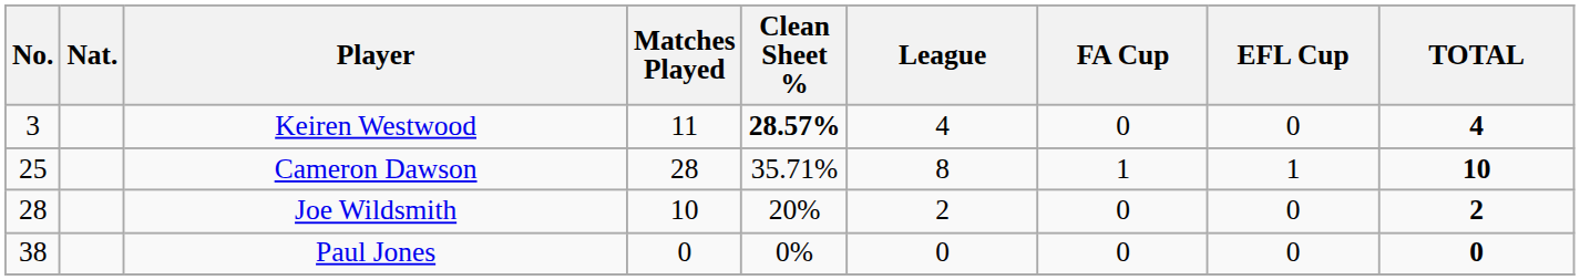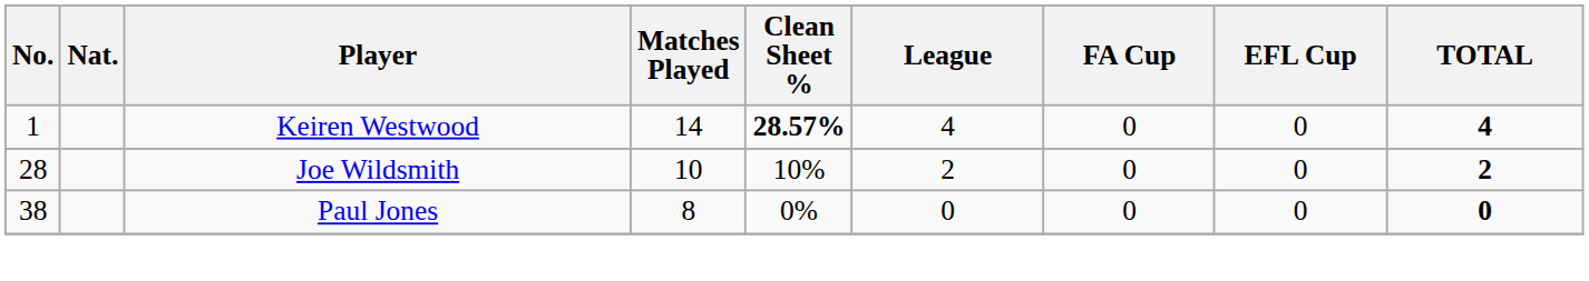Keiren Westwood | No.: 3 -> 1
Keiren Westwood | Matches Played: 11 -> 14
- row: 25 | Cameron Dawson | 28 | 35.71% | 8 | 1 | 1 | 10
Joe Wildsmith | Clean Sheet %: 20% -> 10%
Paul Jones | Matches Played: 0 -> 8
